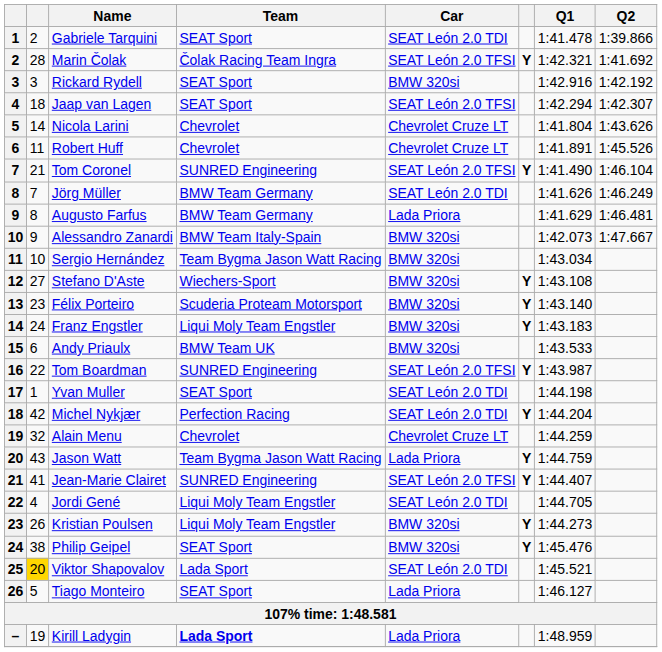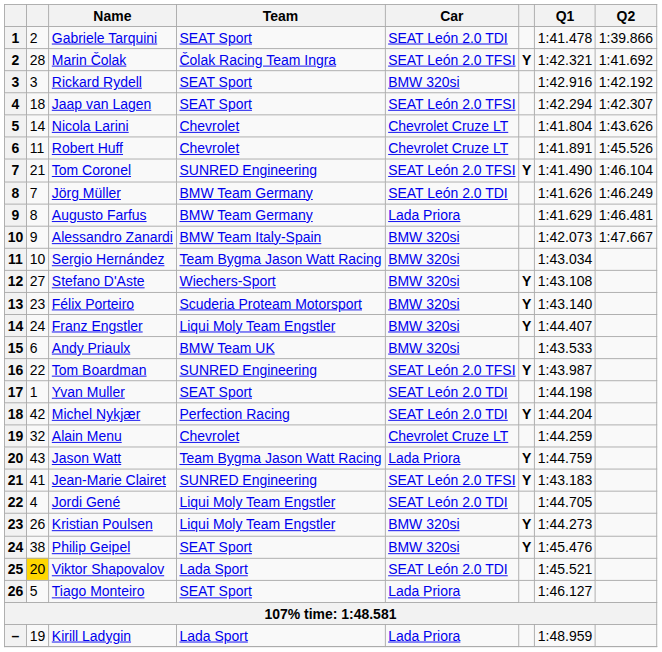Franz Engstler | Q1: 1:43.183 -> 1:44.407
Jean-Marie Clairet | Q1: 1:44.407 -> 1:43.183
Kirill Ladygin | Team: bold -> normal
